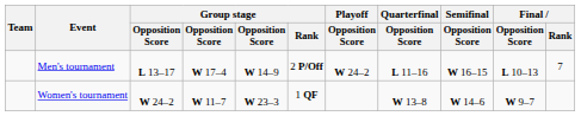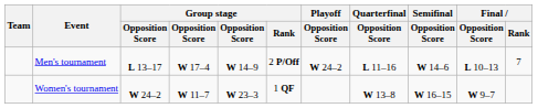Men's tournament | Semifinal / Opposition Score: W 16–15 -> W 14–6
Women's tournament | Semifinal / Opposition Score: W 14–6 -> W 16–15
